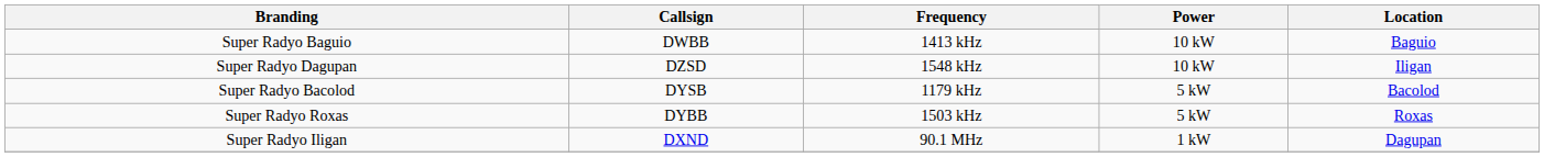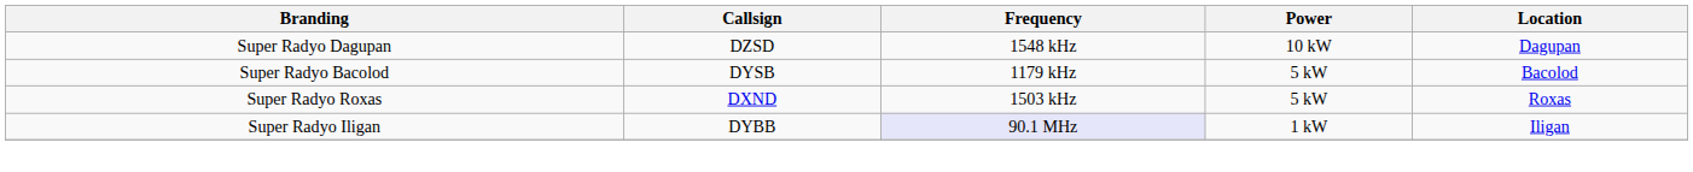- row: Super Radyo Baguio | DWBB | 1413 kHz | 10 kW | Baguio
Super Radyo Dagupan | Location: Iligan -> Dagupan
Super Radyo Roxas | Callsign: DYBB -> DXND
Super Radyo Iligan | Callsign: DXND -> DYBB
Super Radyo Iligan | Frequency: no background -> lavender background
Super Radyo Iligan | Location: Dagupan -> Iligan
